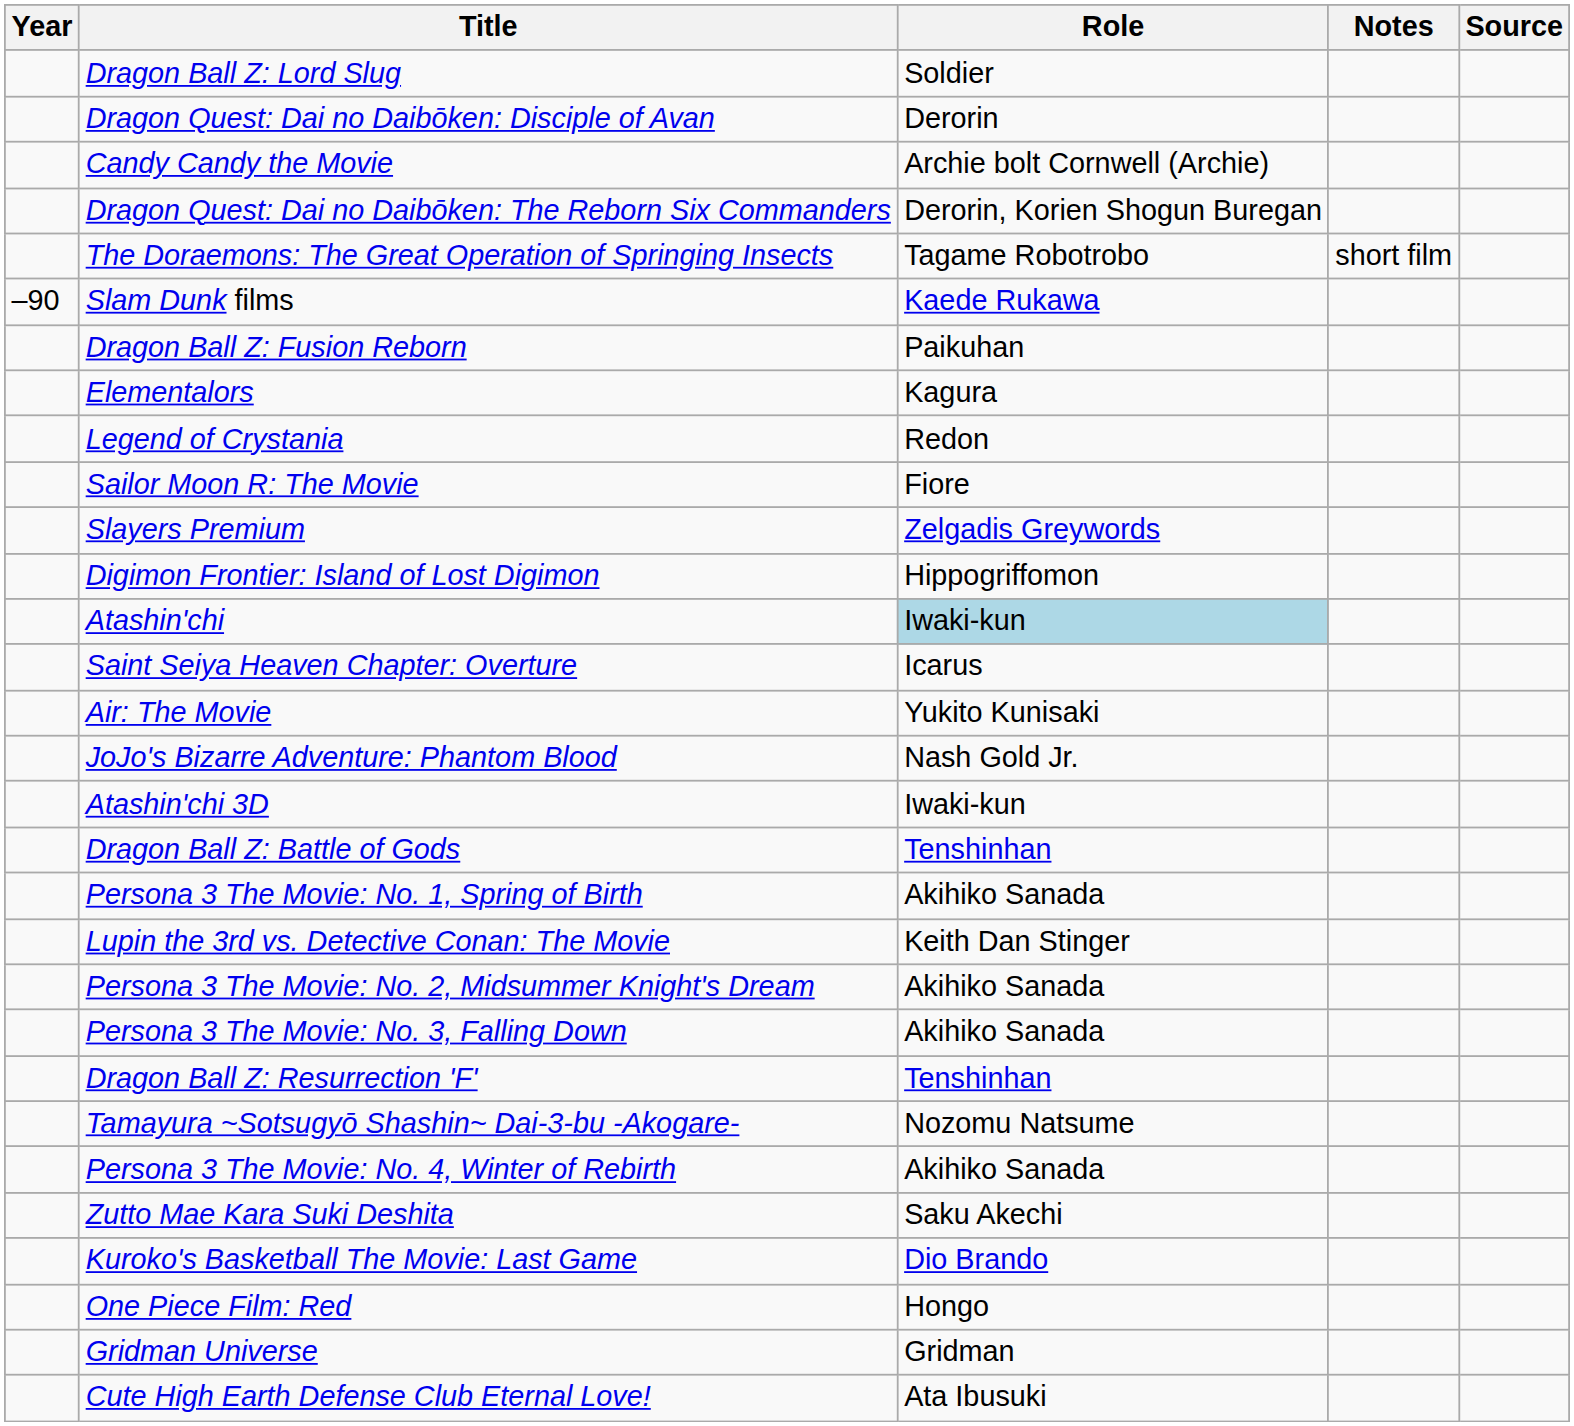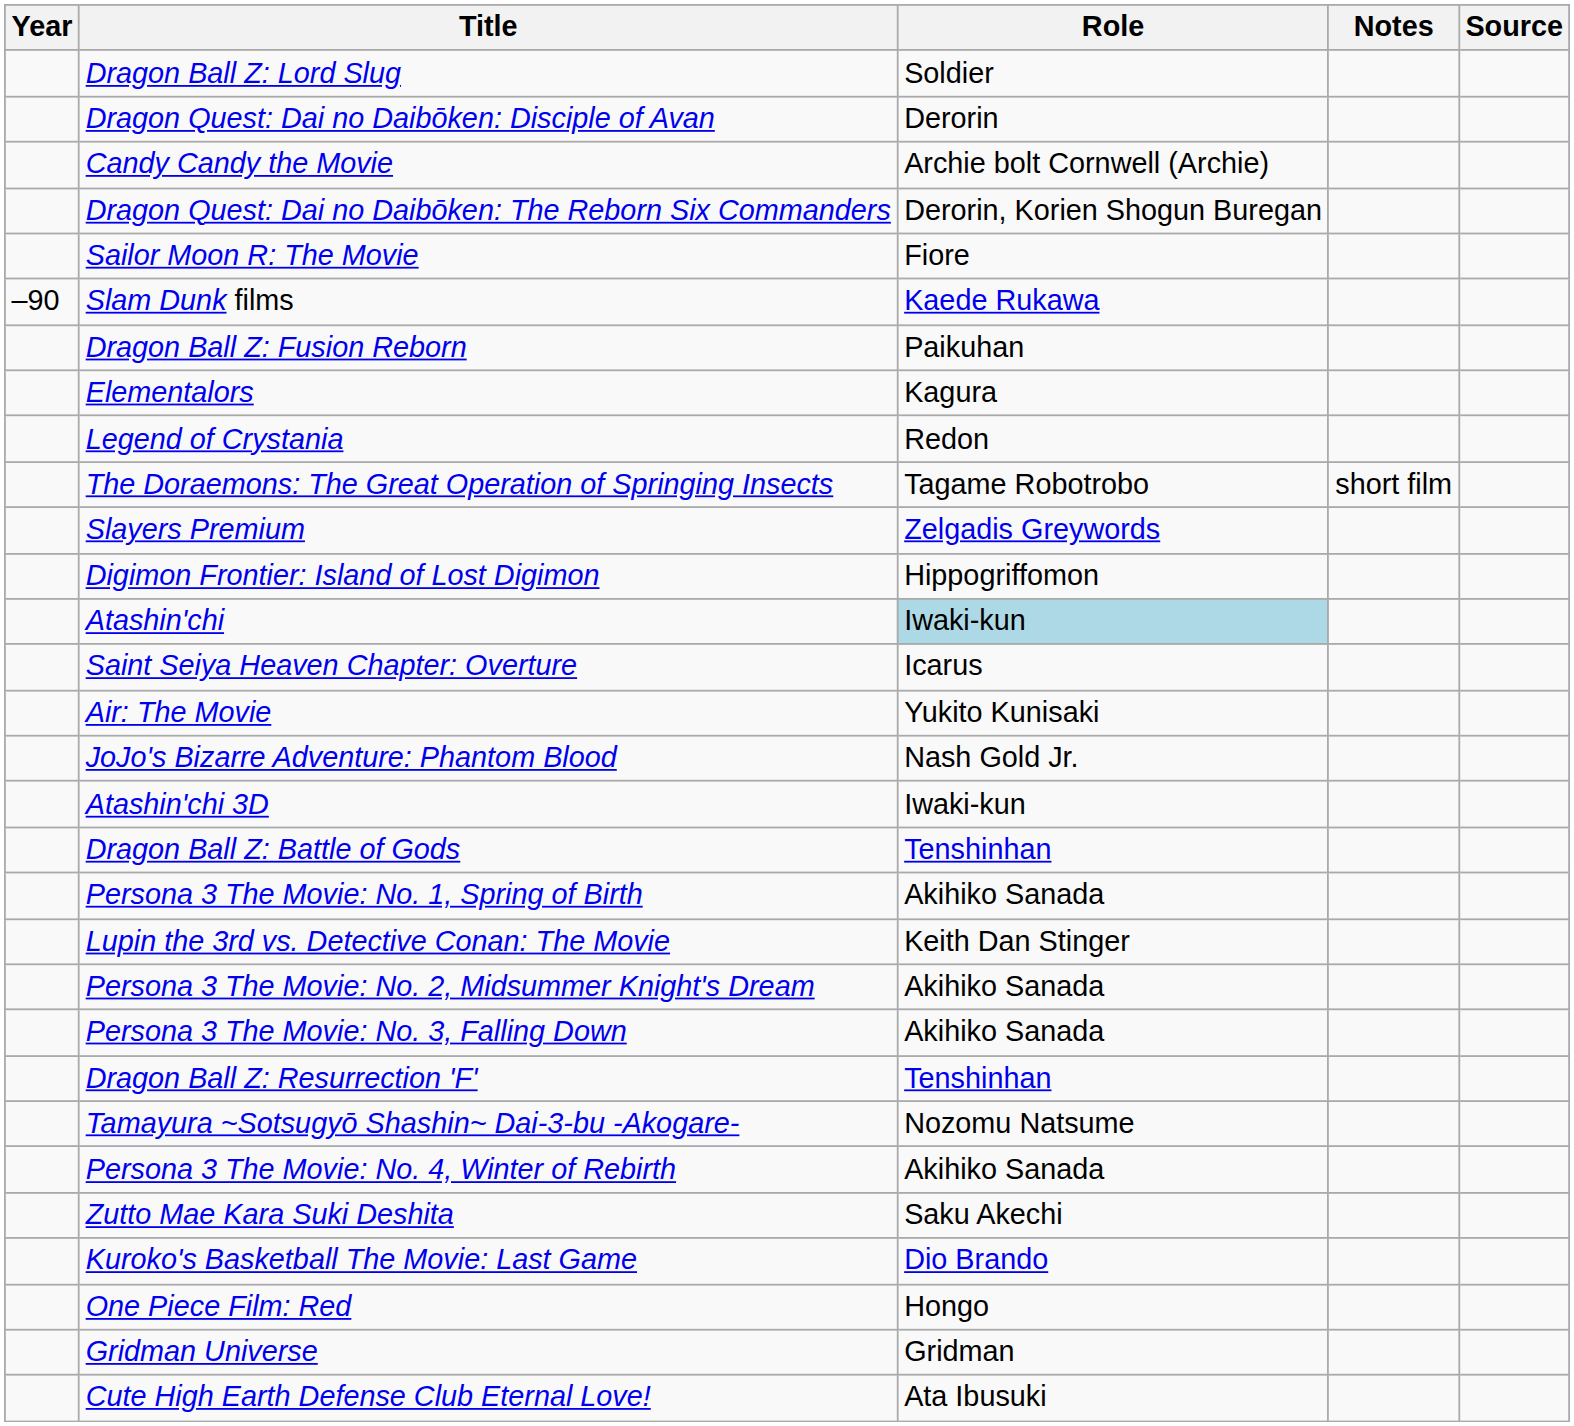rows swapped: Sailor Moon R: The Movie <-> The Doraemons: The Great Operation of Springing Insects
